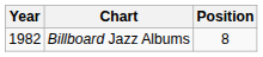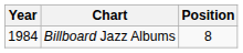Billboard Jazz Albums | Year: 1982 -> 1984
